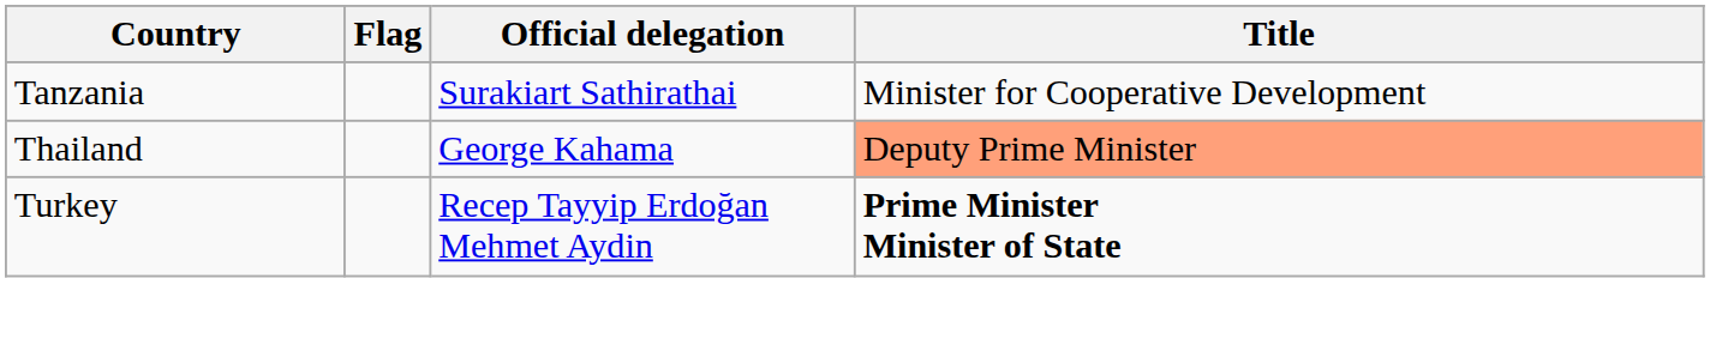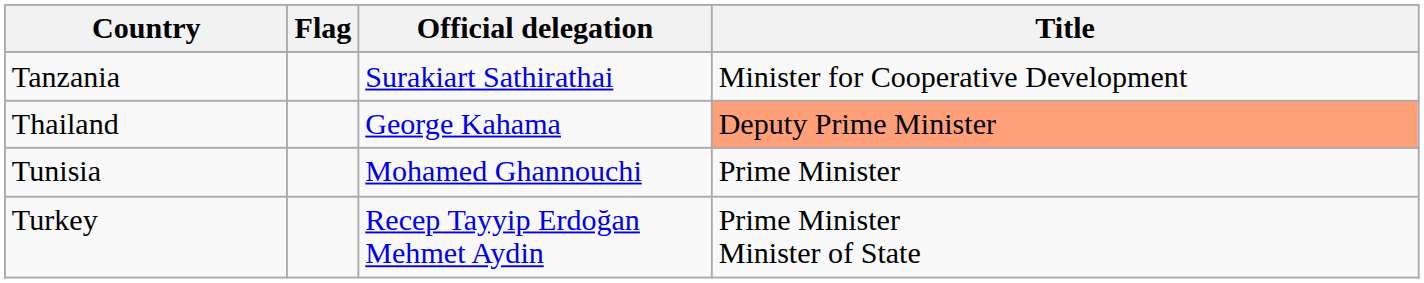+ row: Tunisia | Mohamed Ghannouchi | Prime Minister
Turkey | Title: bold -> normal
